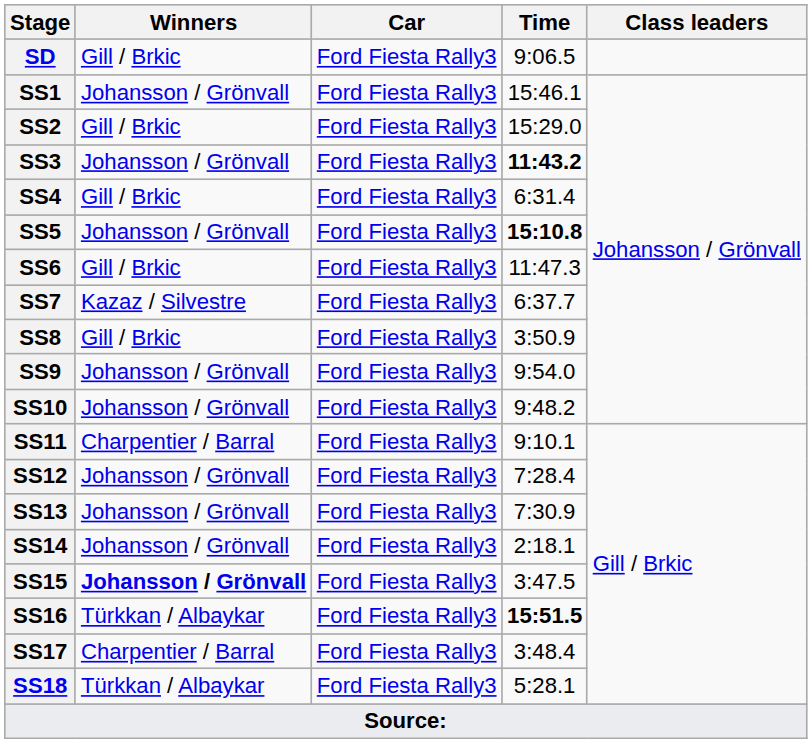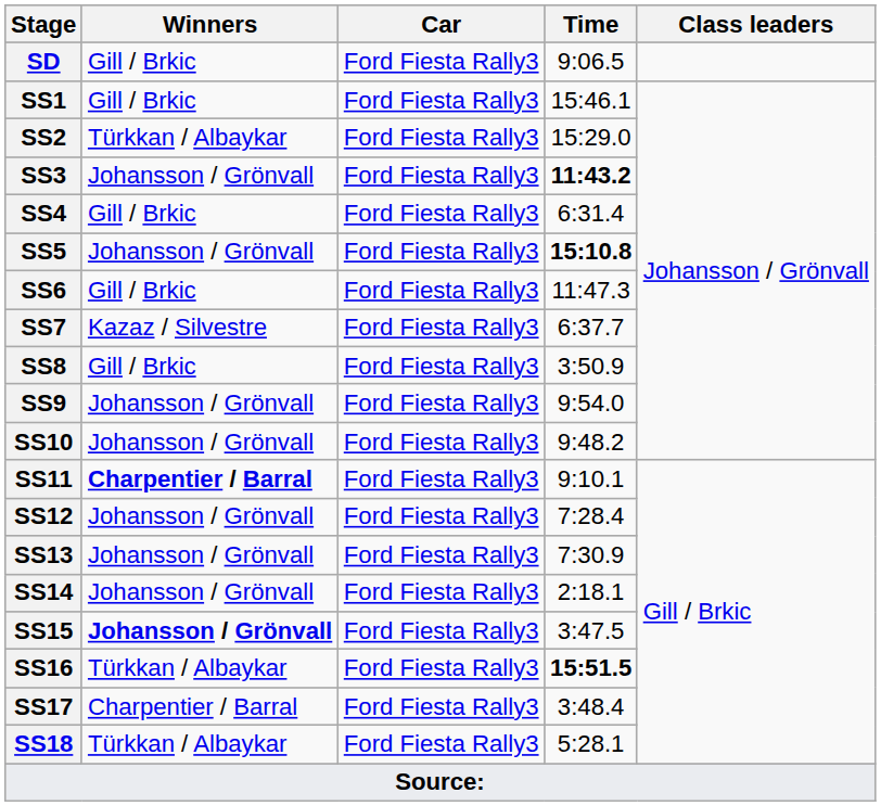SS1 | Winners: Johansson / Grönvall -> Gill / Brkic
SS2 | Winners: Gill / Brkic -> Türkkan / Albaykar
SS11 | Winners: normal -> bold
